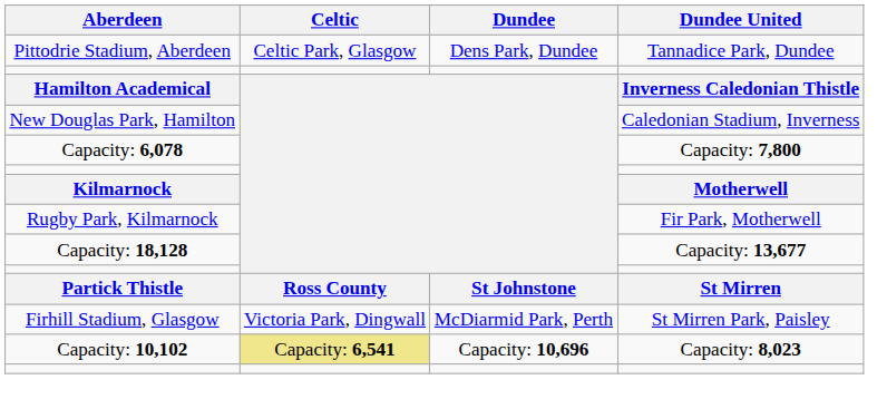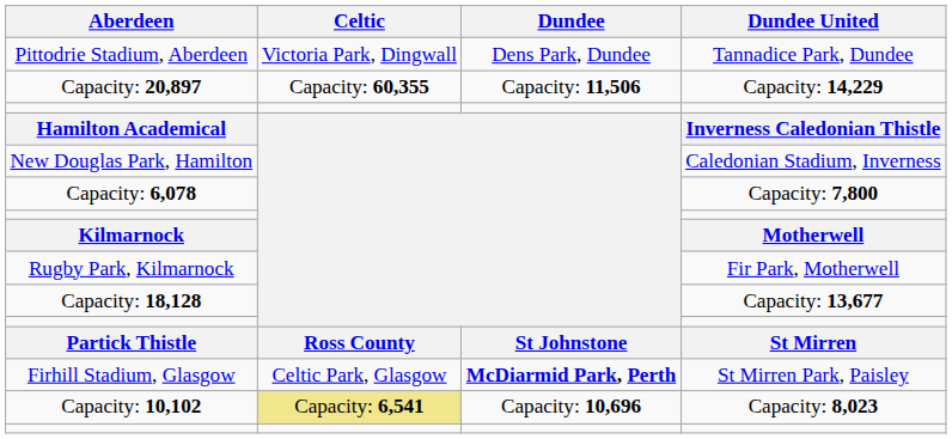Pittodrie Stadium, Aberdeen | Celtic: Celtic Park, Glasgow -> Victoria Park, Dingwall
+ row: Capacity: 20,897 | Capacity: 60,355 | Capacity: 11,506 | Capacity: 14,229
Firhill Stadium, Glasgow | Celtic: Victoria Park, Dingwall -> Celtic Park, Glasgow
Firhill Stadium, Glasgow | Dundee: normal -> bold
